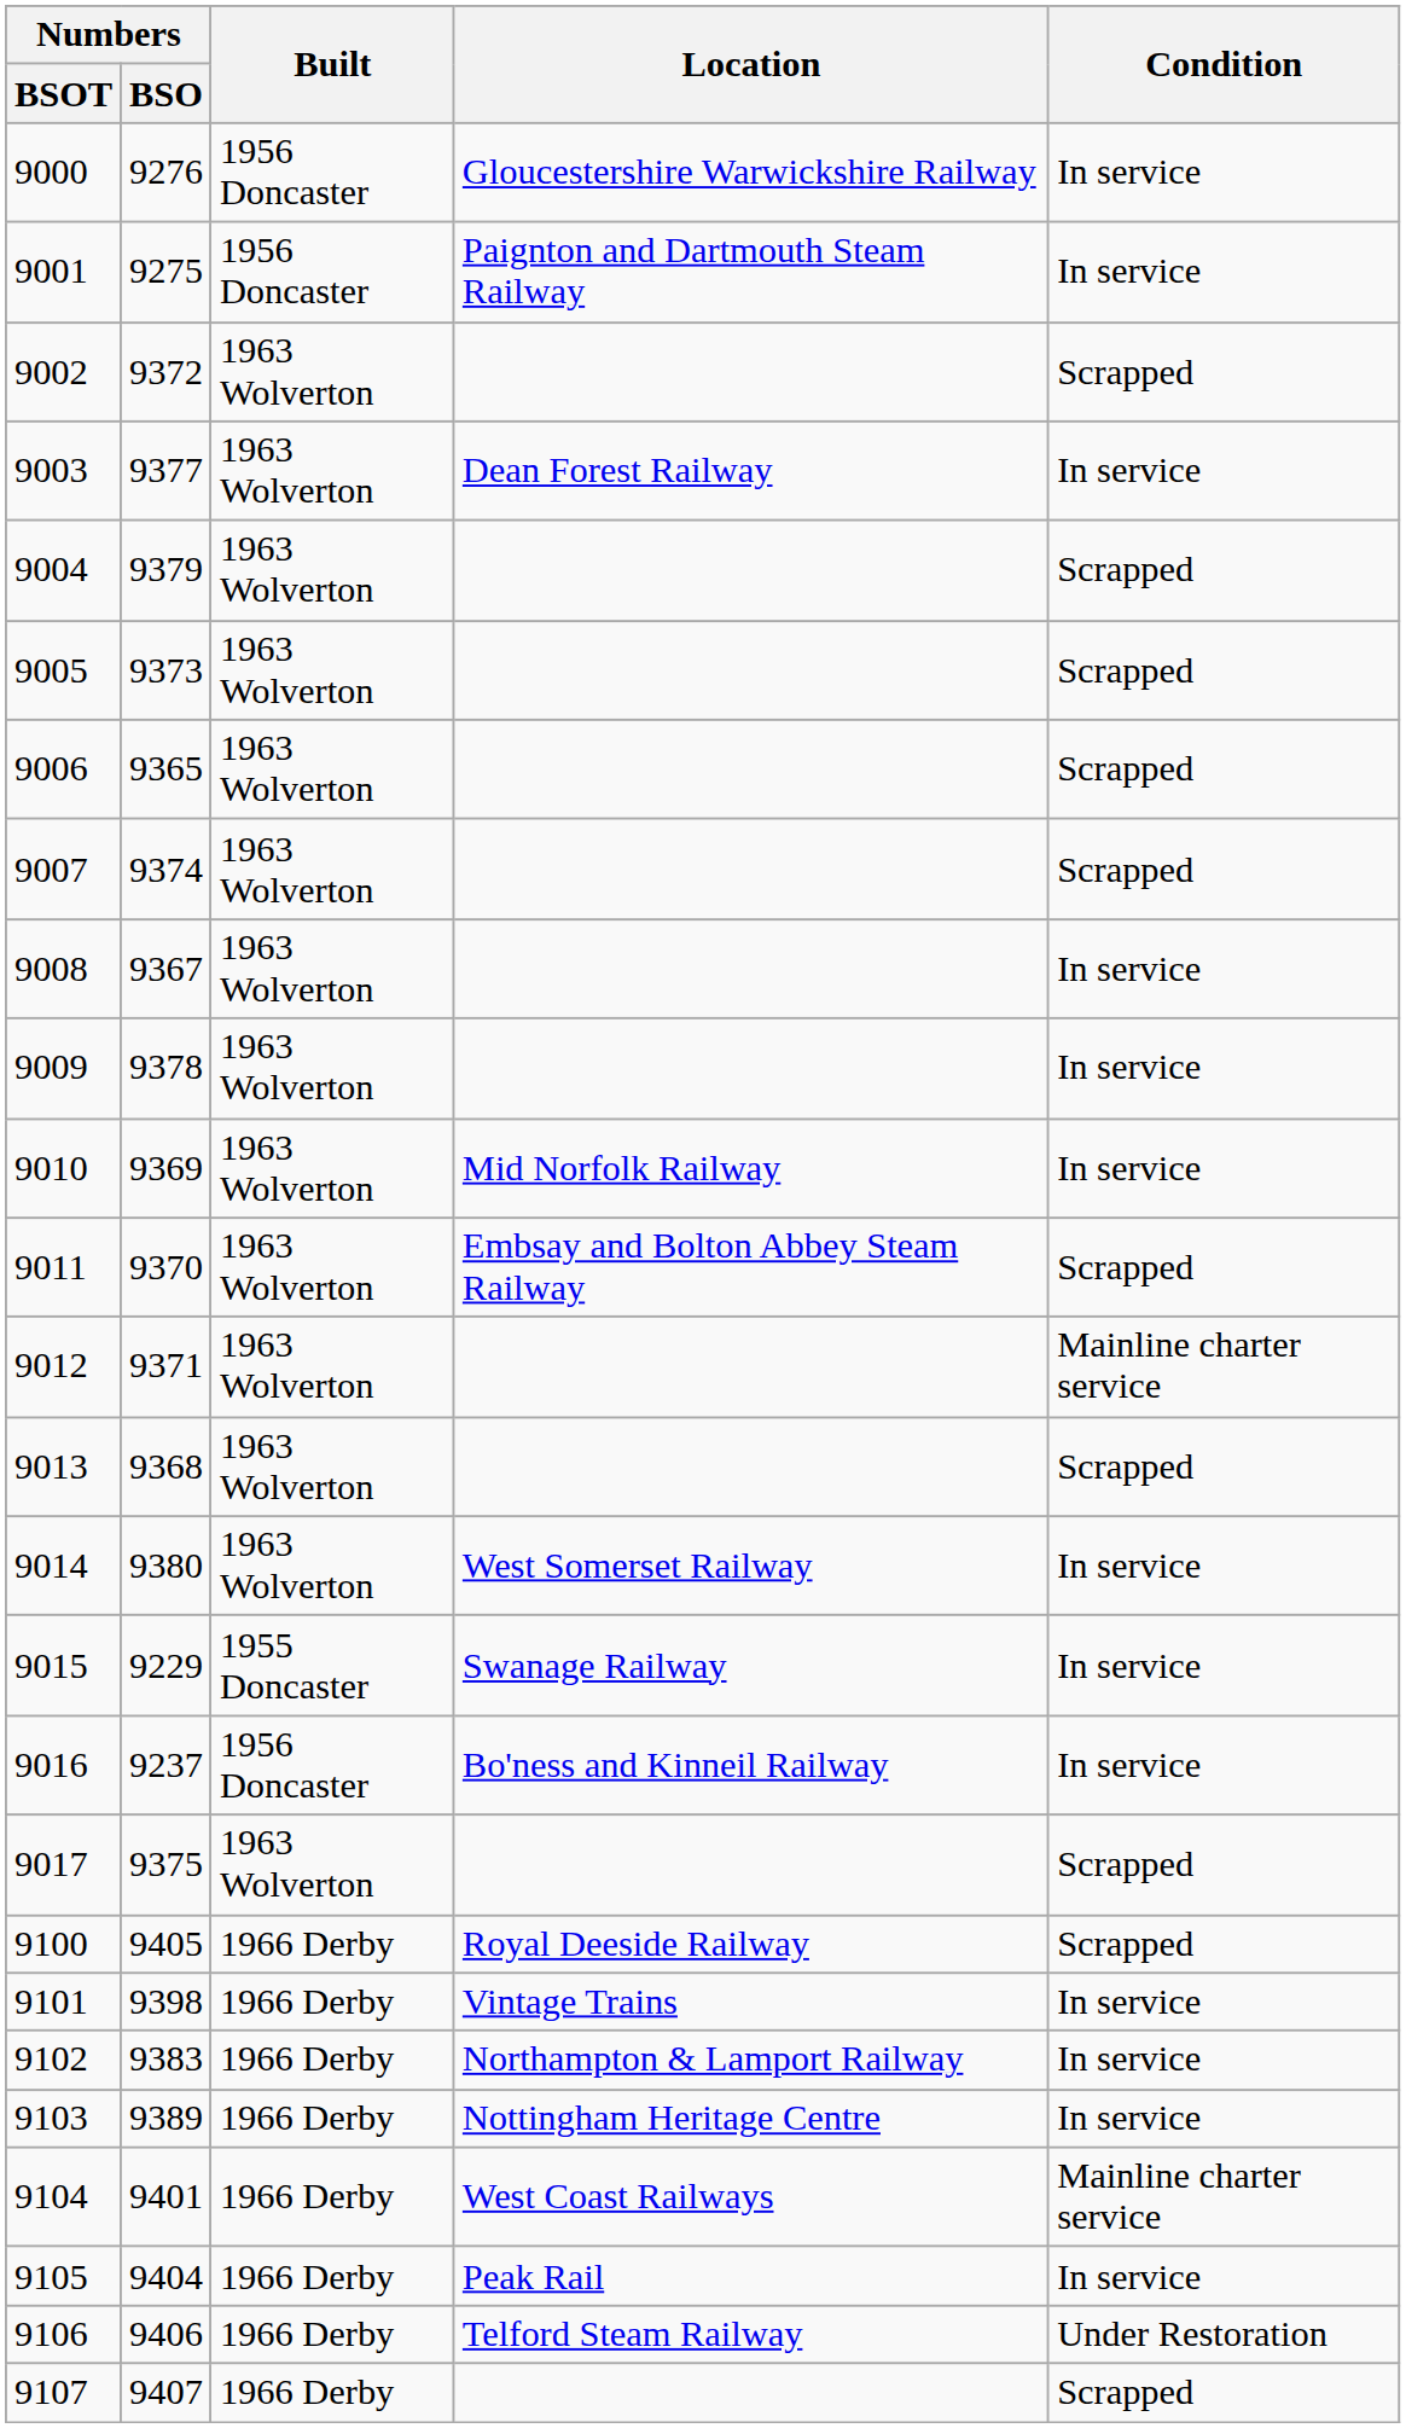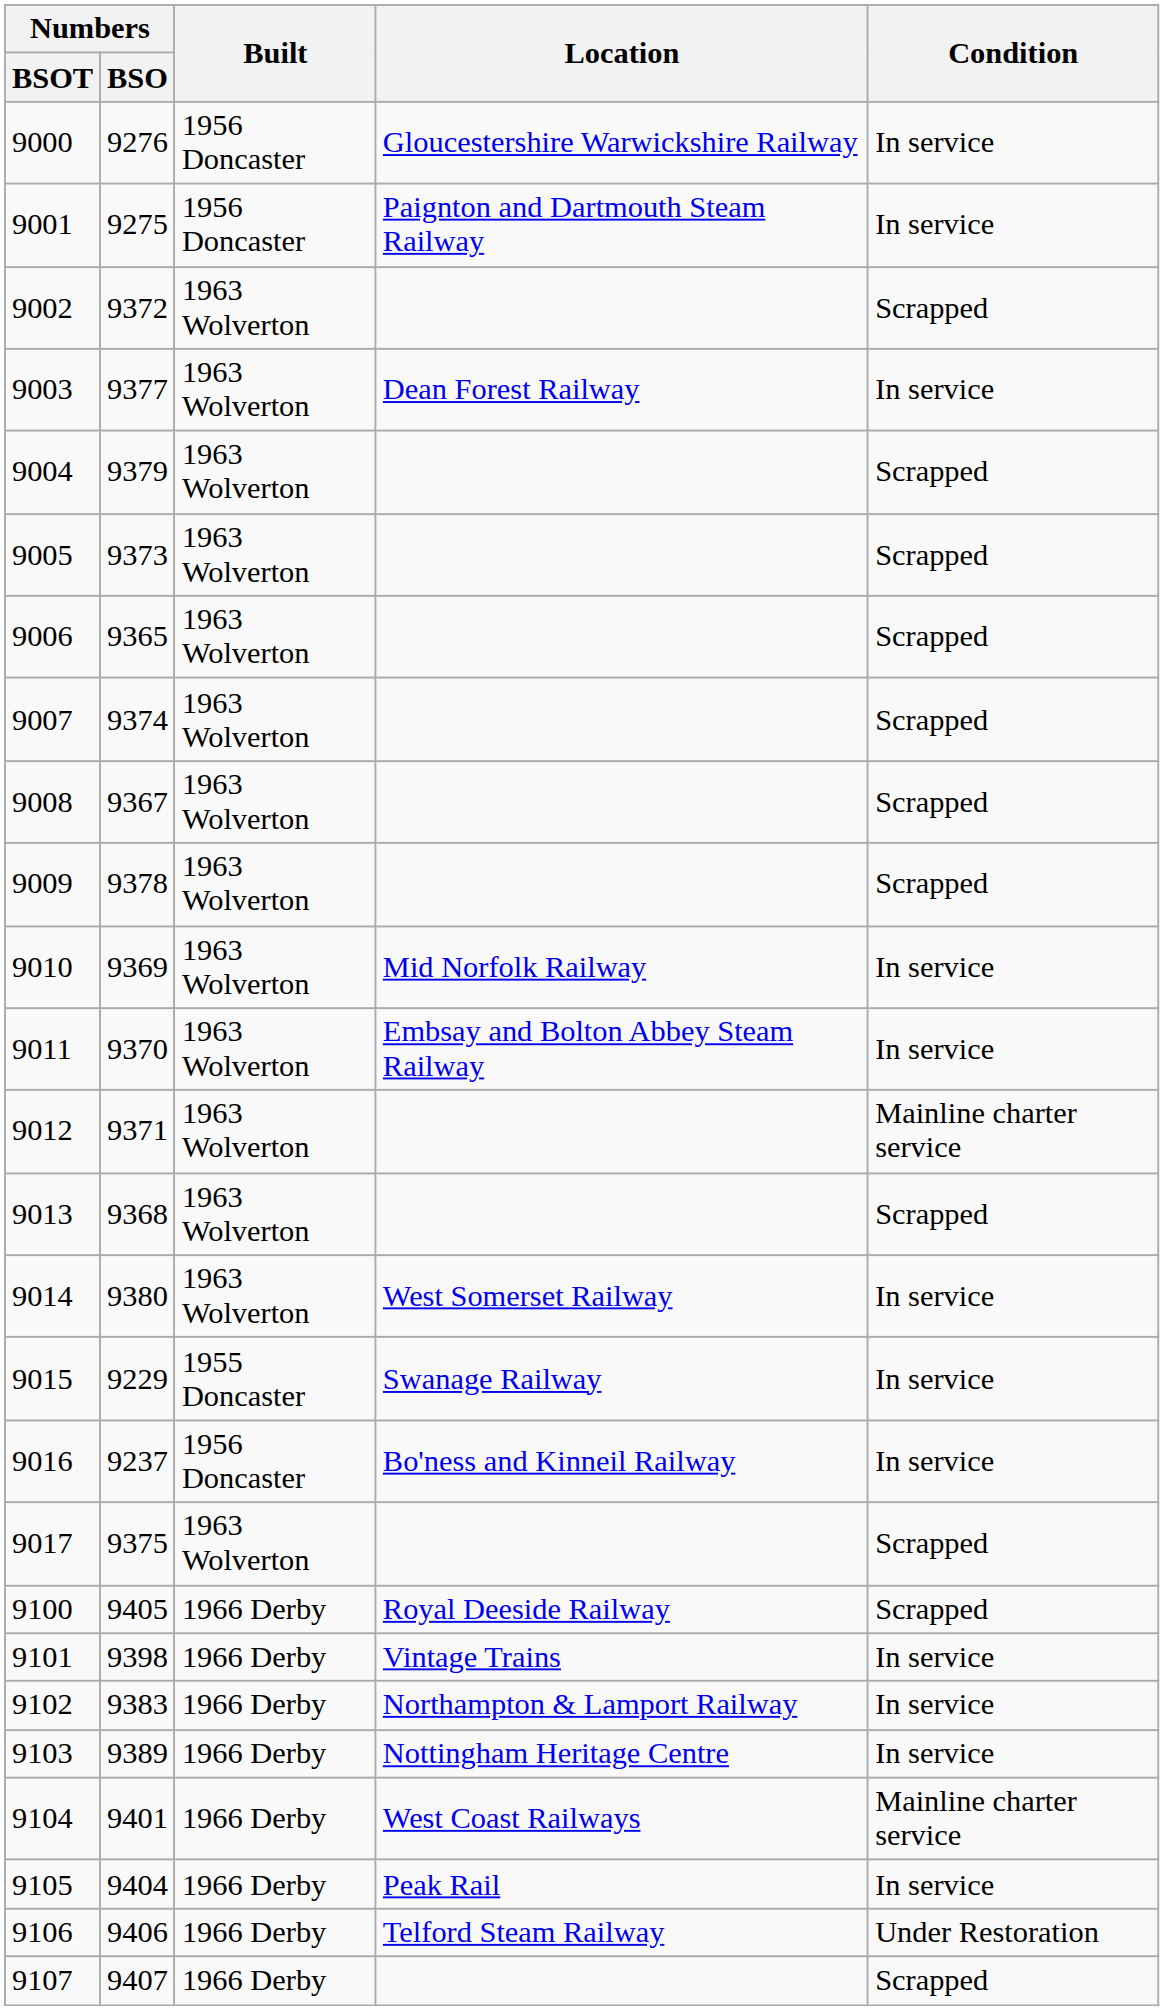9008 | Condition: In service -> Scrapped
9009 | Condition: In service -> Scrapped
9011 | Condition: Scrapped -> In service
